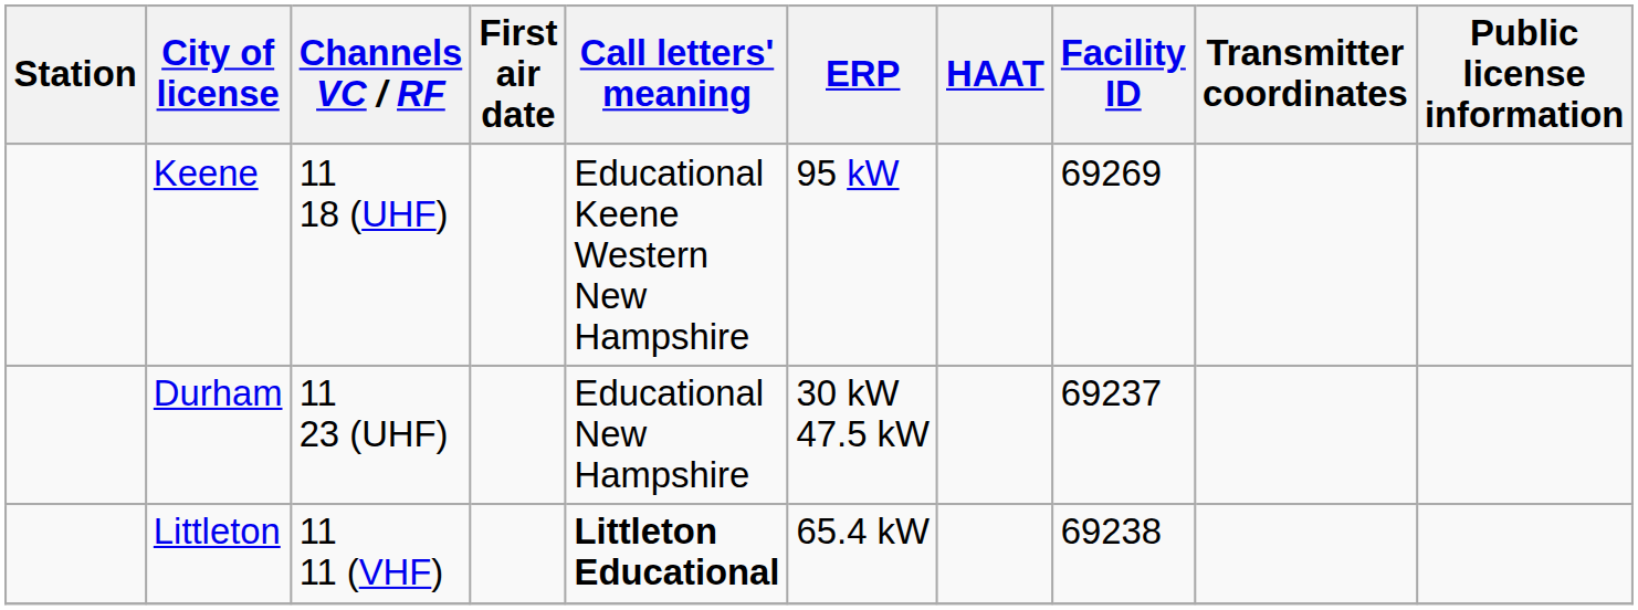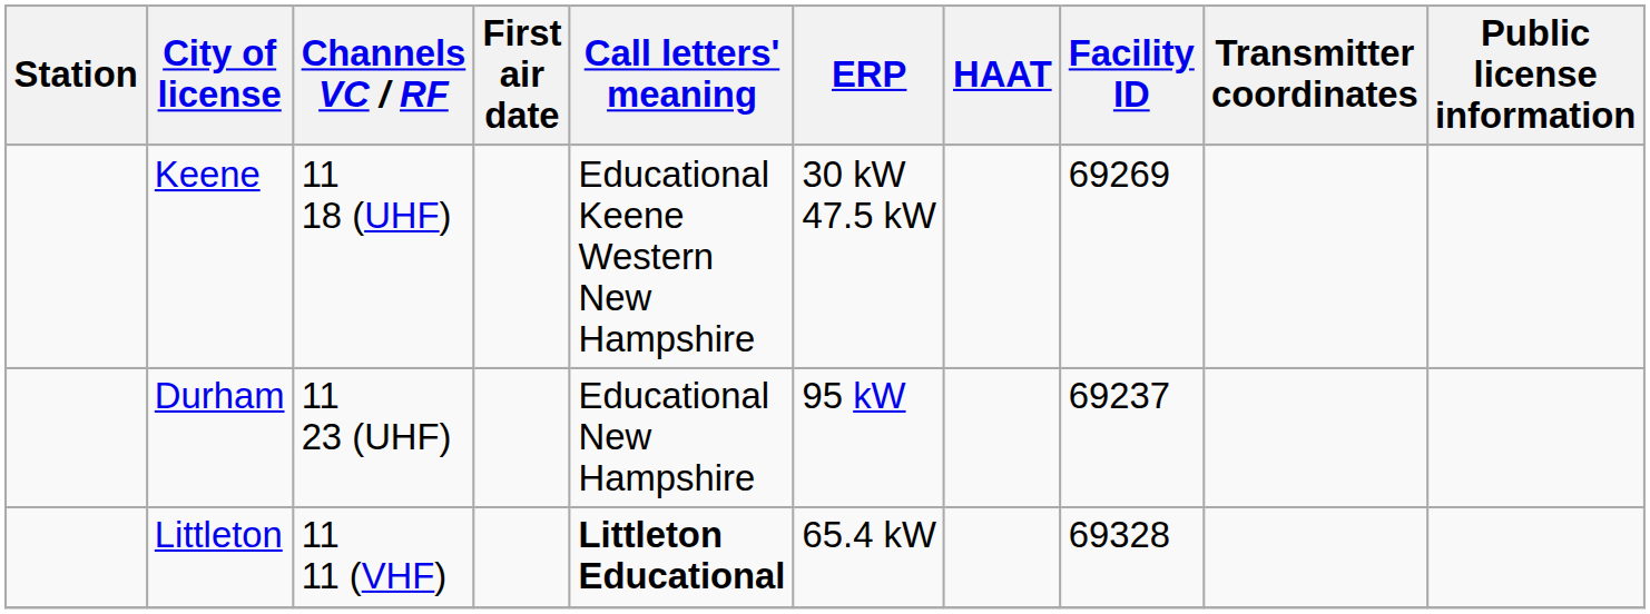Keene | ERP: 95 kW -> 30 kW 47.5 kW
Durham | ERP: 30 kW 47.5 kW -> 95 kW
Littleton | Facility ID: 69238 -> 69328
